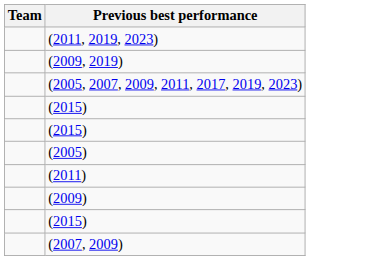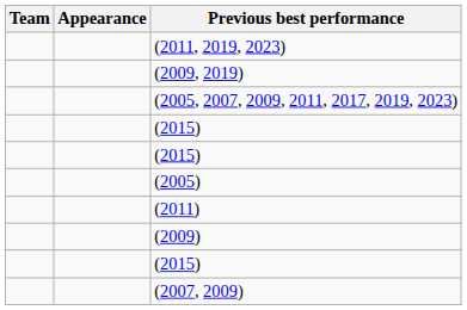+ column: Appearance
